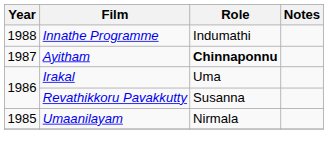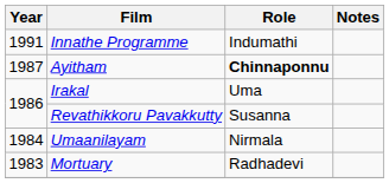Innathe Programme | Year: 1988 -> 1991
Umaanilayam | Year: 1985 -> 1984
+ row: 1983 | Mortuary | Radhadevi
